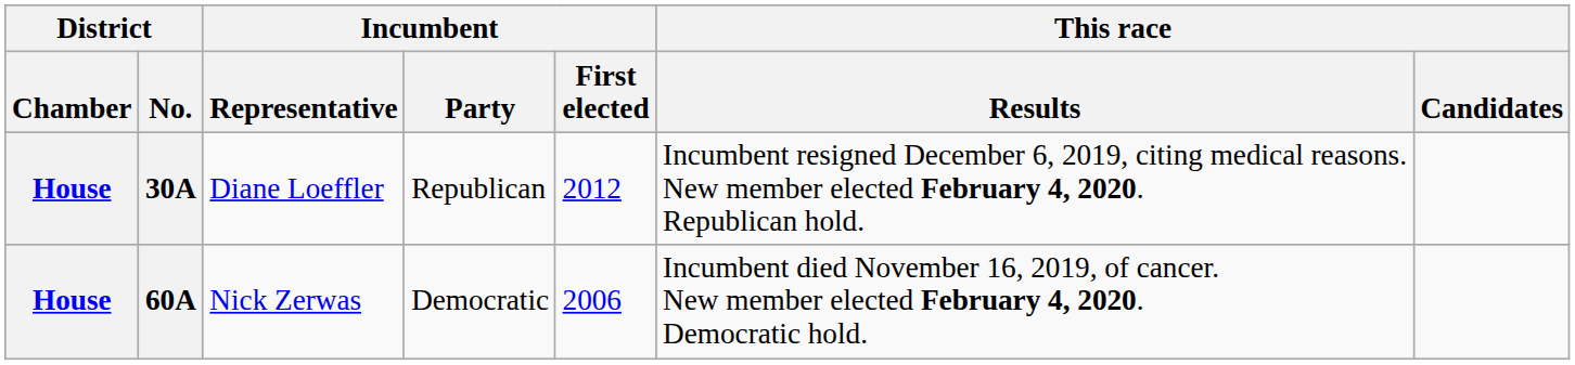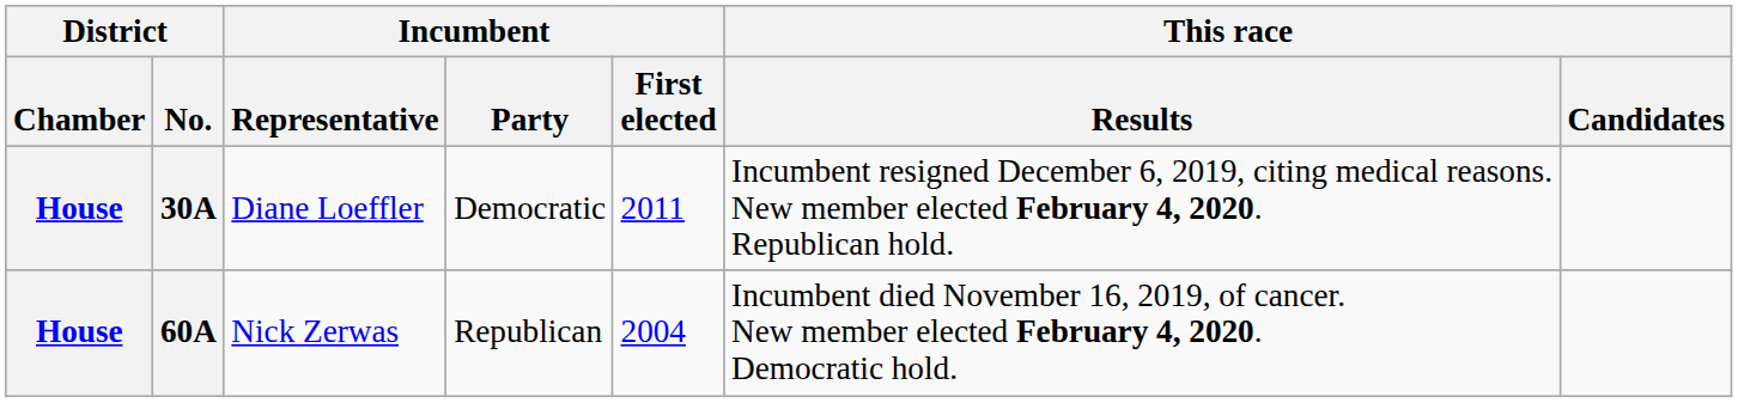30A | Incumbent / Party: Republican -> Democratic
30A | Incumbent / First elected: 2012 -> 2011
60A | Incumbent / Party: Democratic -> Republican
60A | Incumbent / First elected: 2006 -> 2004
